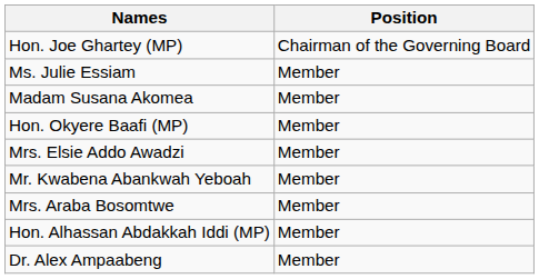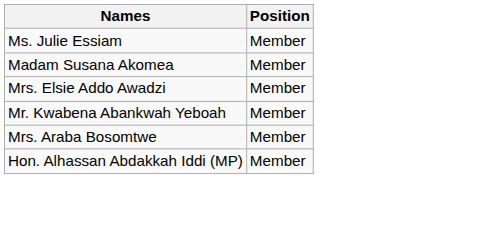- row: Hon. Joe Ghartey (MP) | Chairman of the Governing Board
- row: Hon. Okyere Baafi (MP) | Member
- row: Dr. Alex Ampaabeng | Member
